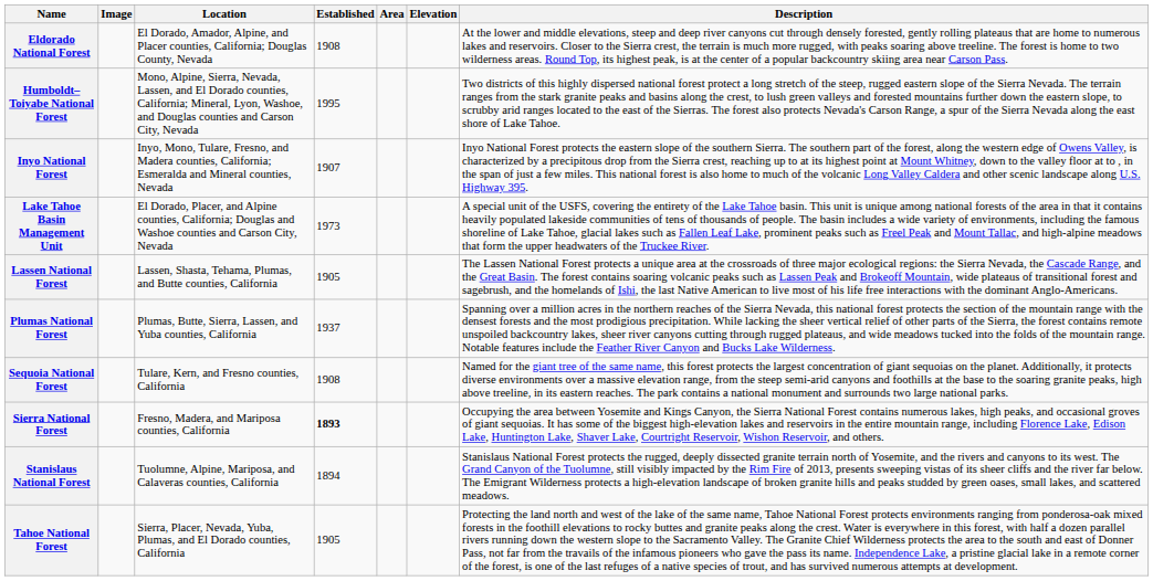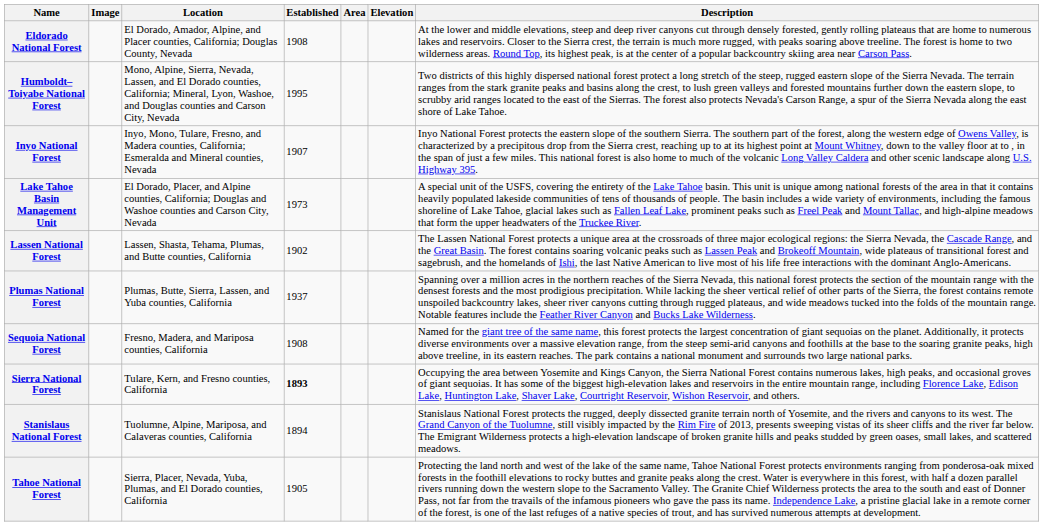Lassen National Forest | Established: 1905 -> 1902
Sequoia National Forest | Location: Tulare, Kern, and Fresno counties, California -> Fresno, Madera, and Mariposa counties, California
Sierra National Forest | Location: Fresno, Madera, and Mariposa counties, California -> Tulare, Kern, and Fresno counties, California
